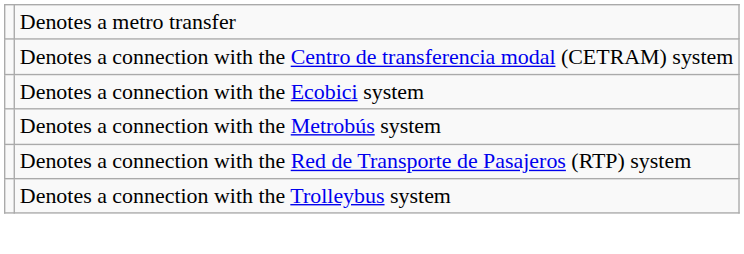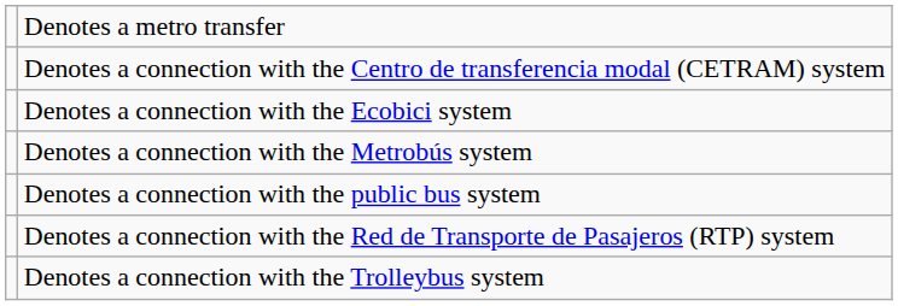+ row: Denotes a connection with the public bus system
